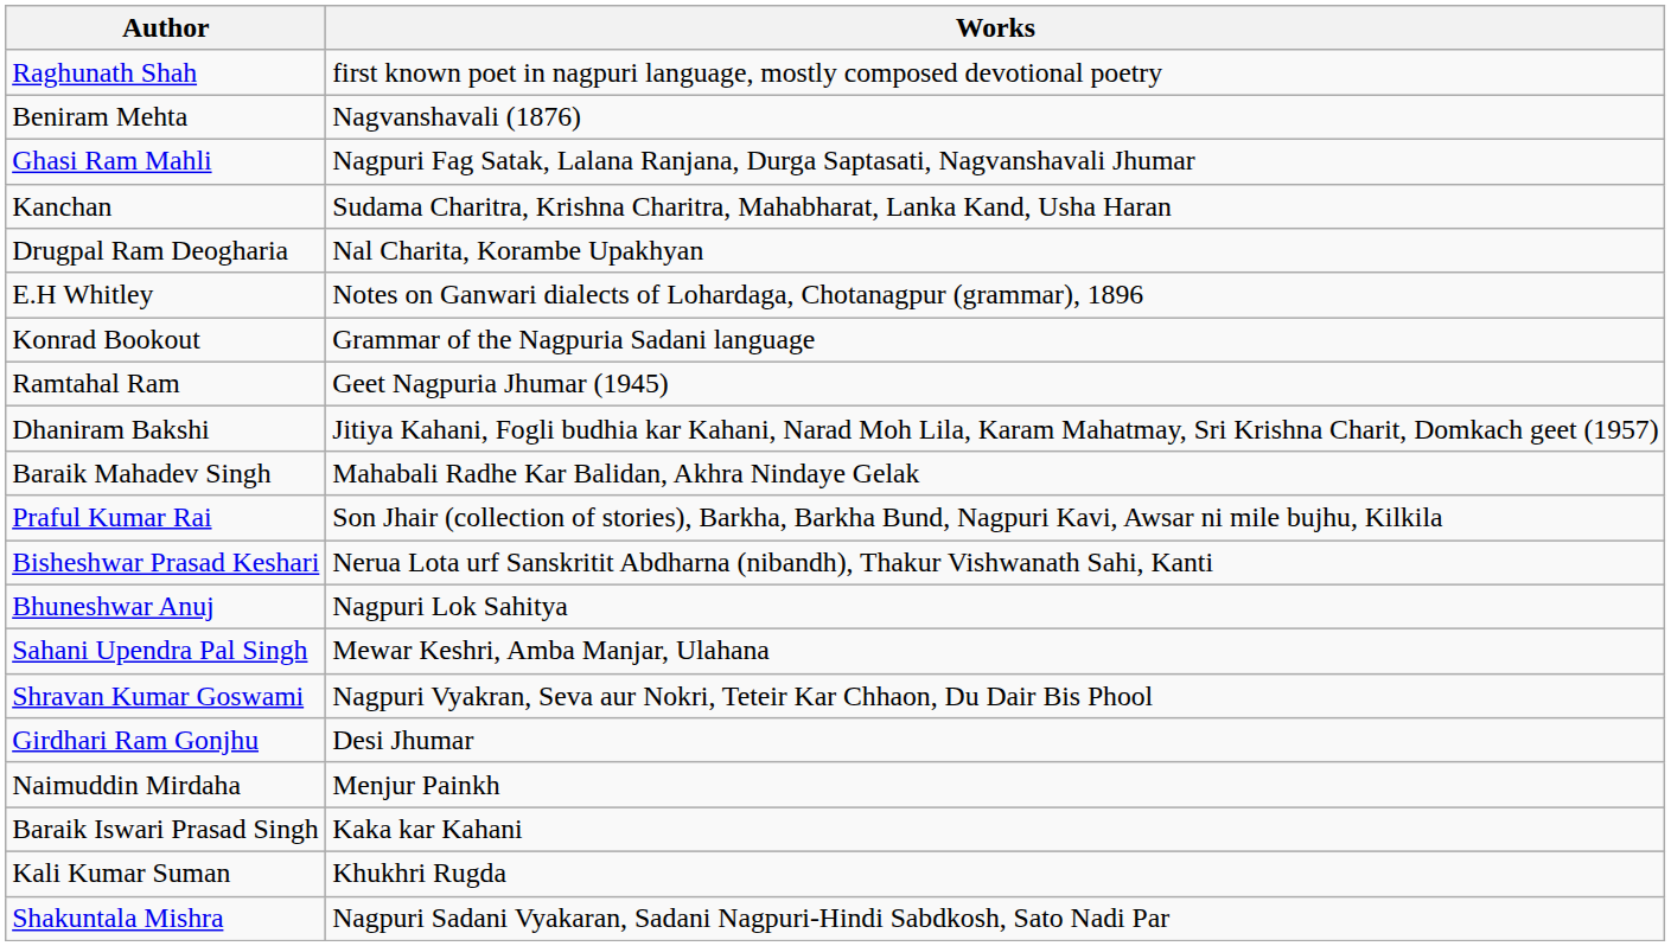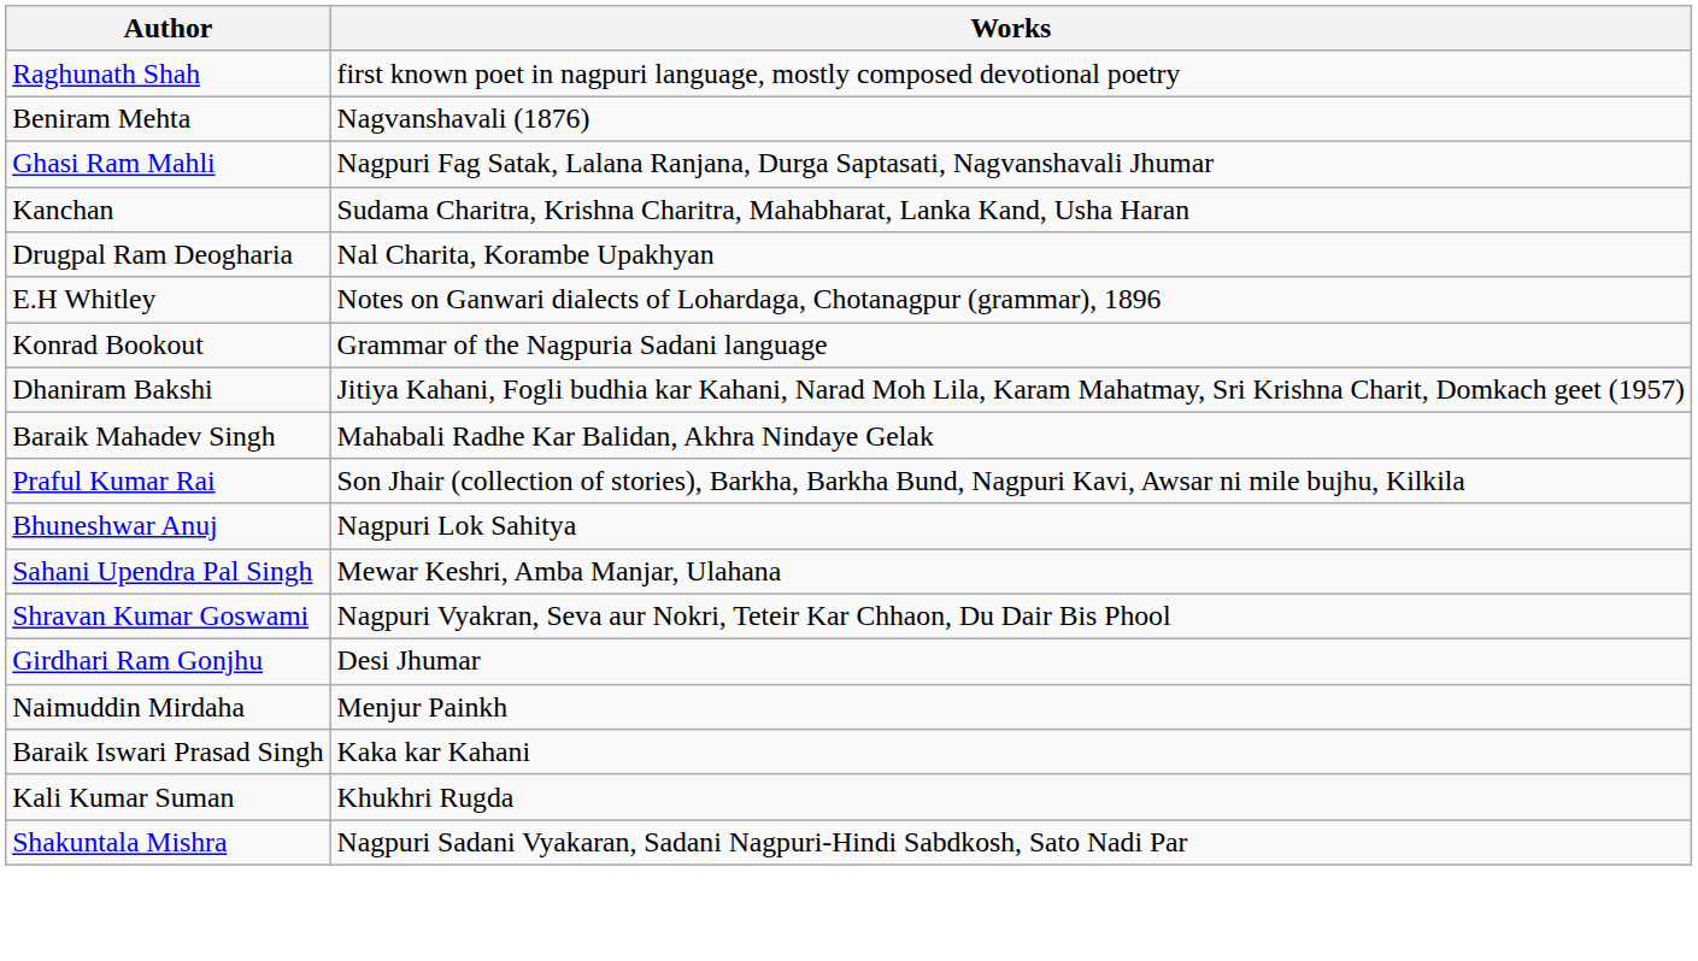- row: Ramtahal Ram | Geet Nagpuria Jhumar (1945)
- row: Bisheshwar Prasad Keshari | Nerua Lota urf Sanskritit Abdharna (nibandh), Thakur Vishwanath Sahi, Kanti
